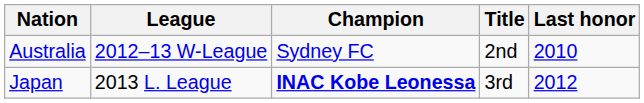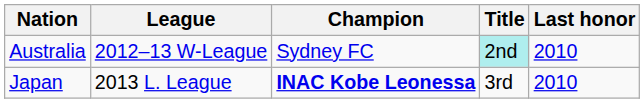Australia | Title: no background -> paleturquoise background
Japan | Last honor: 2012 -> 2010
